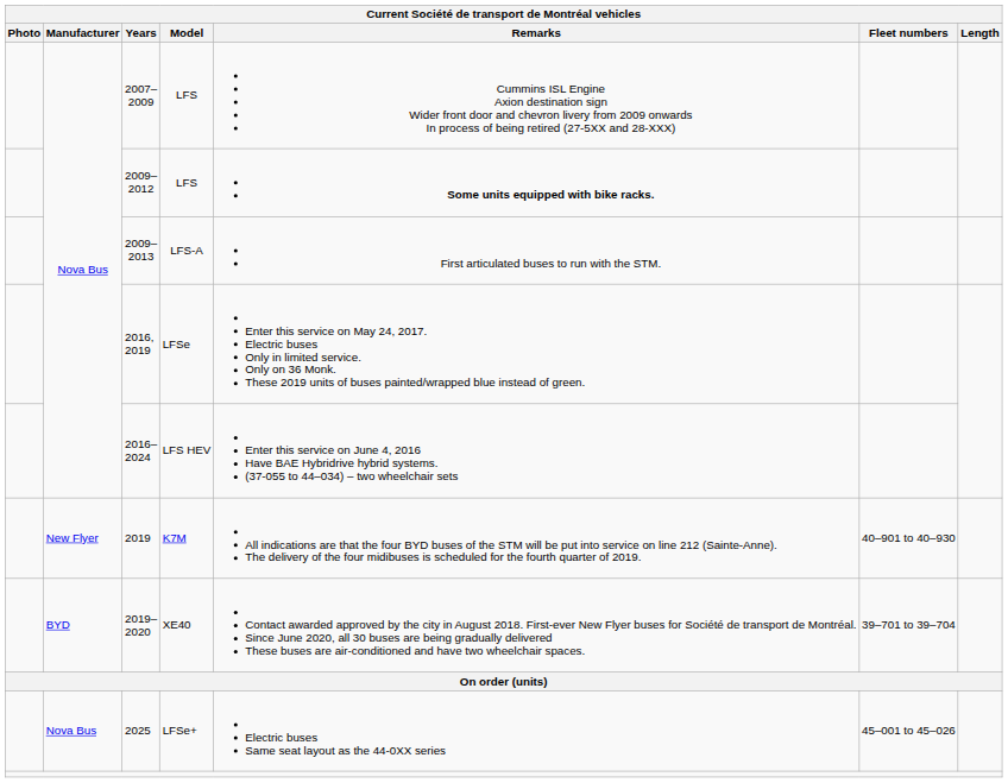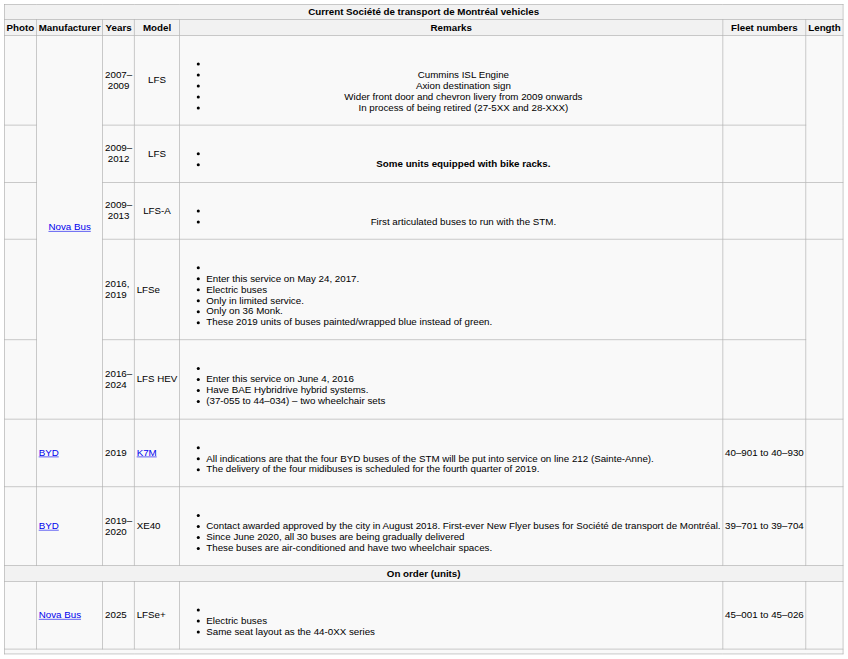2019 | Manufacturer: New Flyer -> BYD
